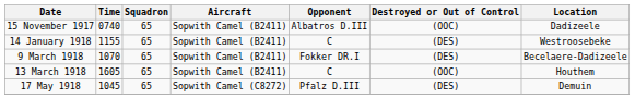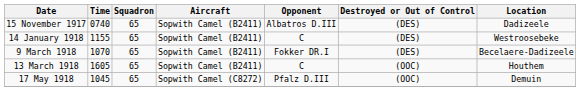15 November 1917 | Destroyed or Out of Control: (OOC) -> (DES)
17 May 1918 | Destroyed or Out of Control: (DES) -> (OOC)
